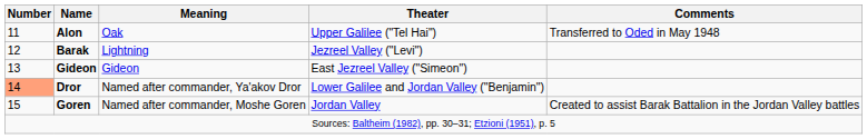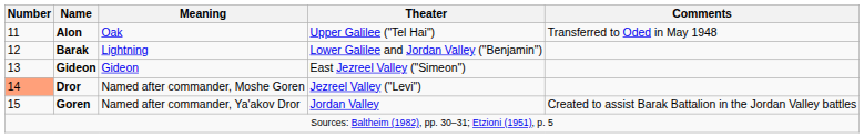Barak | Theater: Jezreel Valley ("Levi") -> Lower Galilee and Jordan Valley ("Benjamin")
Dror | Meaning: Named after commander, Ya'akov Dror -> Named after commander, Moshe Goren
Dror | Theater: Lower Galilee and Jordan Valley ("Benjamin") -> Jezreel Valley ("Levi")
Goren | Meaning: Named after commander, Moshe Goren -> Named after commander, Ya'akov Dror
